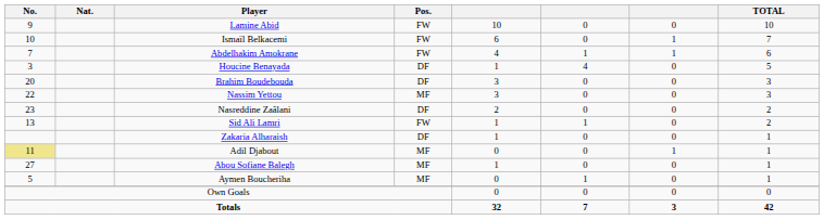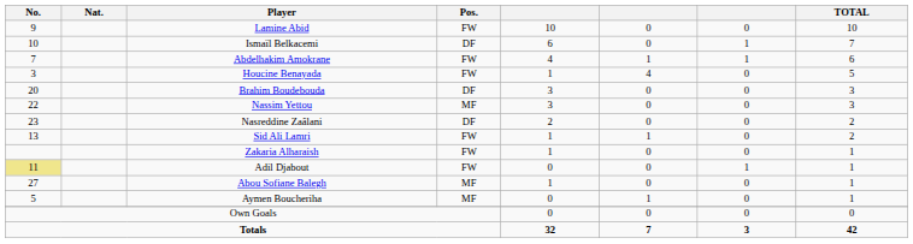Ismaïl Belkacemi | Pos.: FW -> DF
Houcine Benayada | Pos.: DF -> FW
Zakaria Alharaish | Pos.: DF -> FW
Adil Djabout | Pos.: MF -> FW
